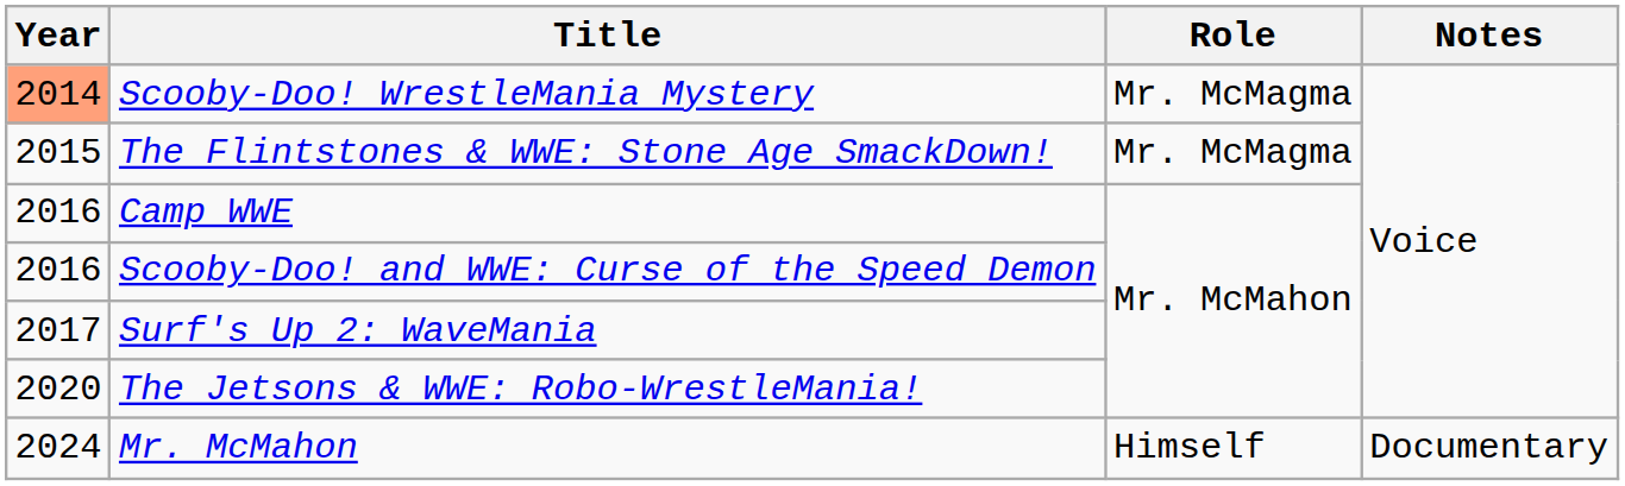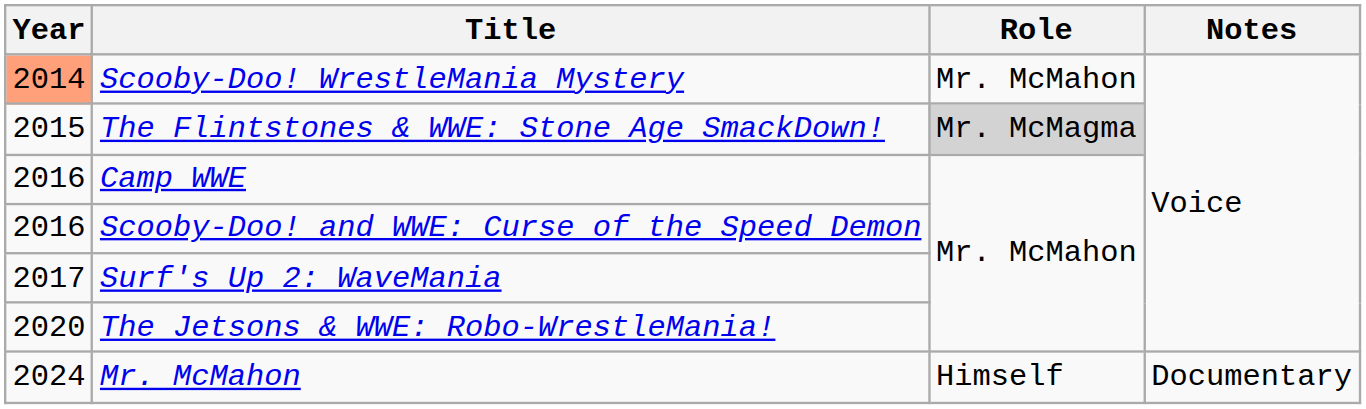Scooby-Doo! WrestleMania Mystery | Role: Mr. McMagma -> Mr. McMahon
The Flintstones & WWE: Stone Age SmackDown! | Role: no background -> lightgrey background
